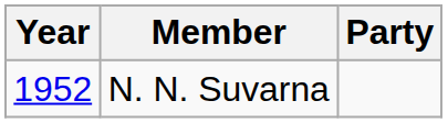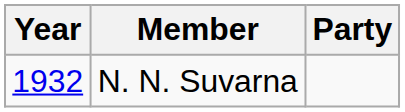N. N. Suvarna | Year: 1952 -> 1932
